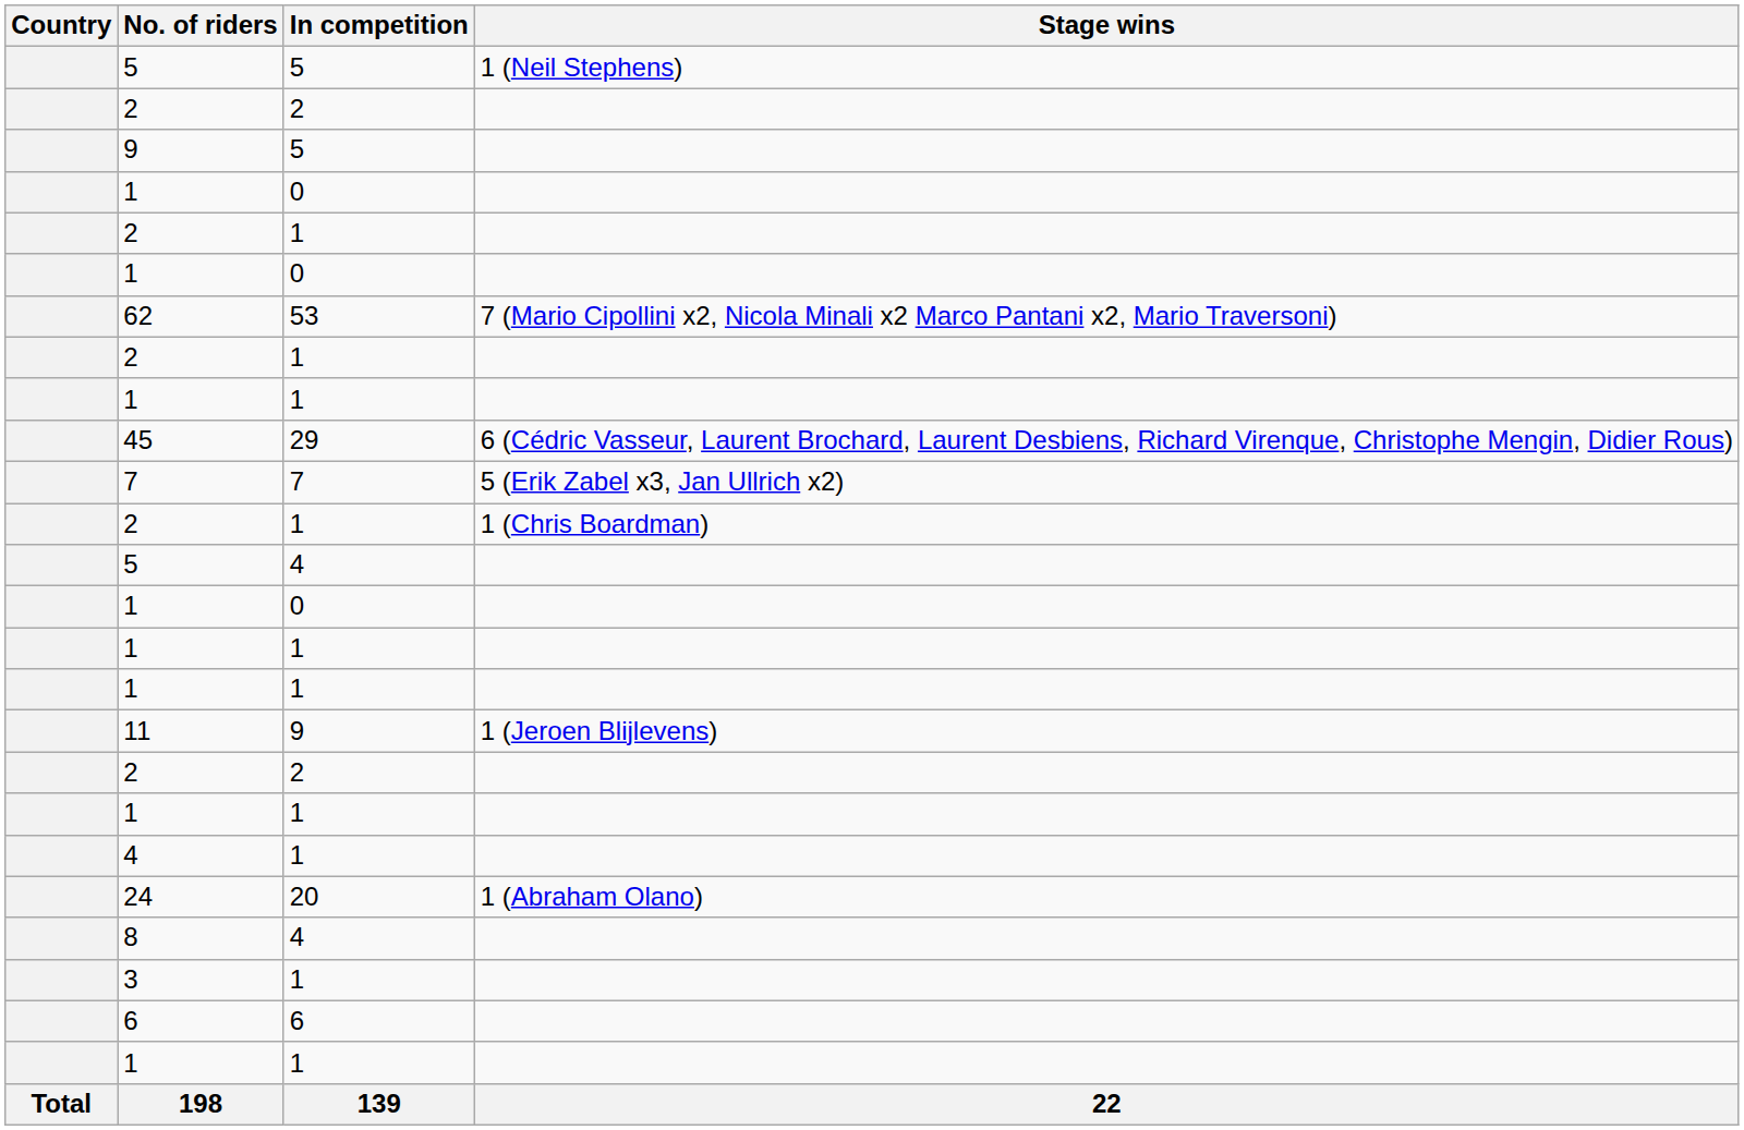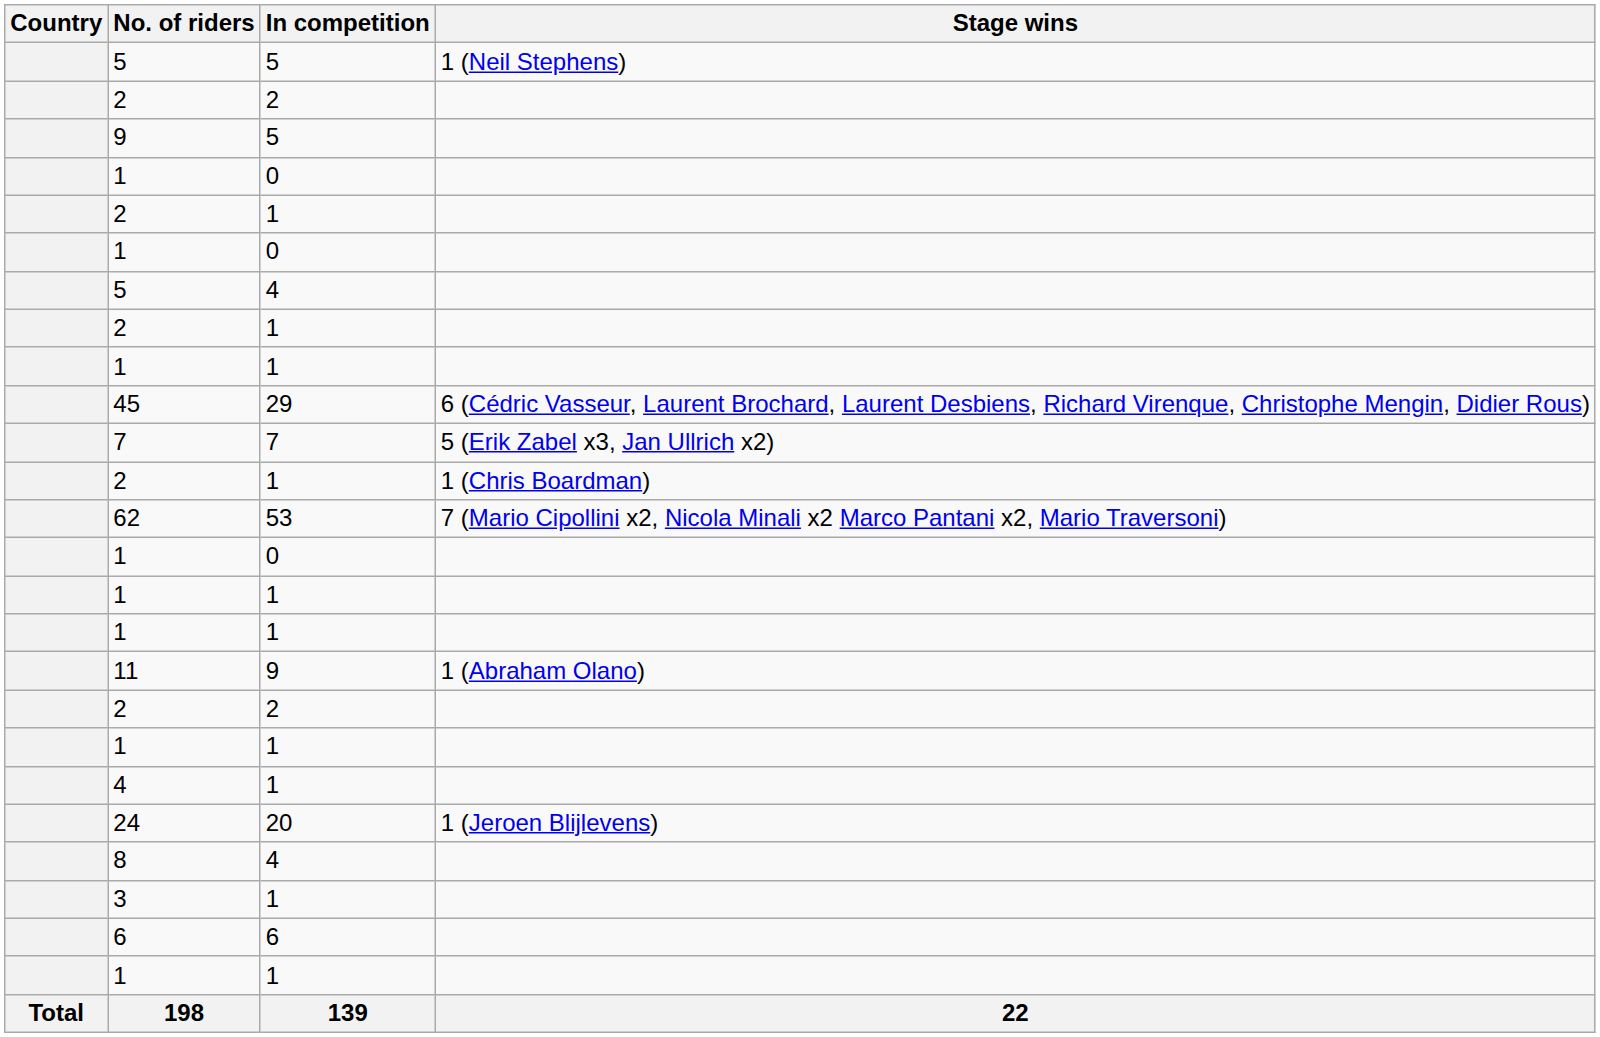rows swapped: 5 / 4 <-> 62
11 | Stage wins: 1 (Jeroen Blijlevens) -> 1 (Abraham Olano)
24 | Stage wins: 1 (Abraham Olano) -> 1 (Jeroen Blijlevens)
